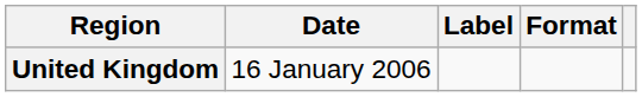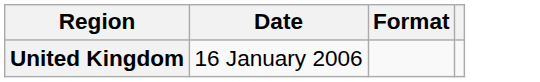- column: Label
